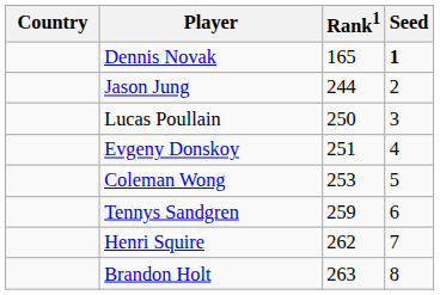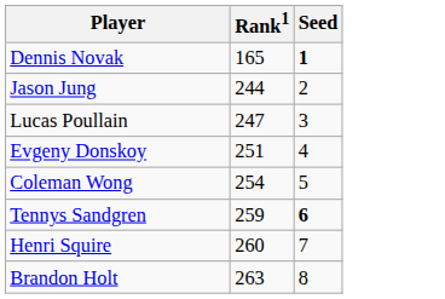- column: Country
Lucas Poullain | Rank1: 250 -> 247
Coleman Wong | Rank1: 253 -> 254
Tennys Sandgren | Seed: normal -> bold
Henri Squire | Rank1: 262 -> 260
